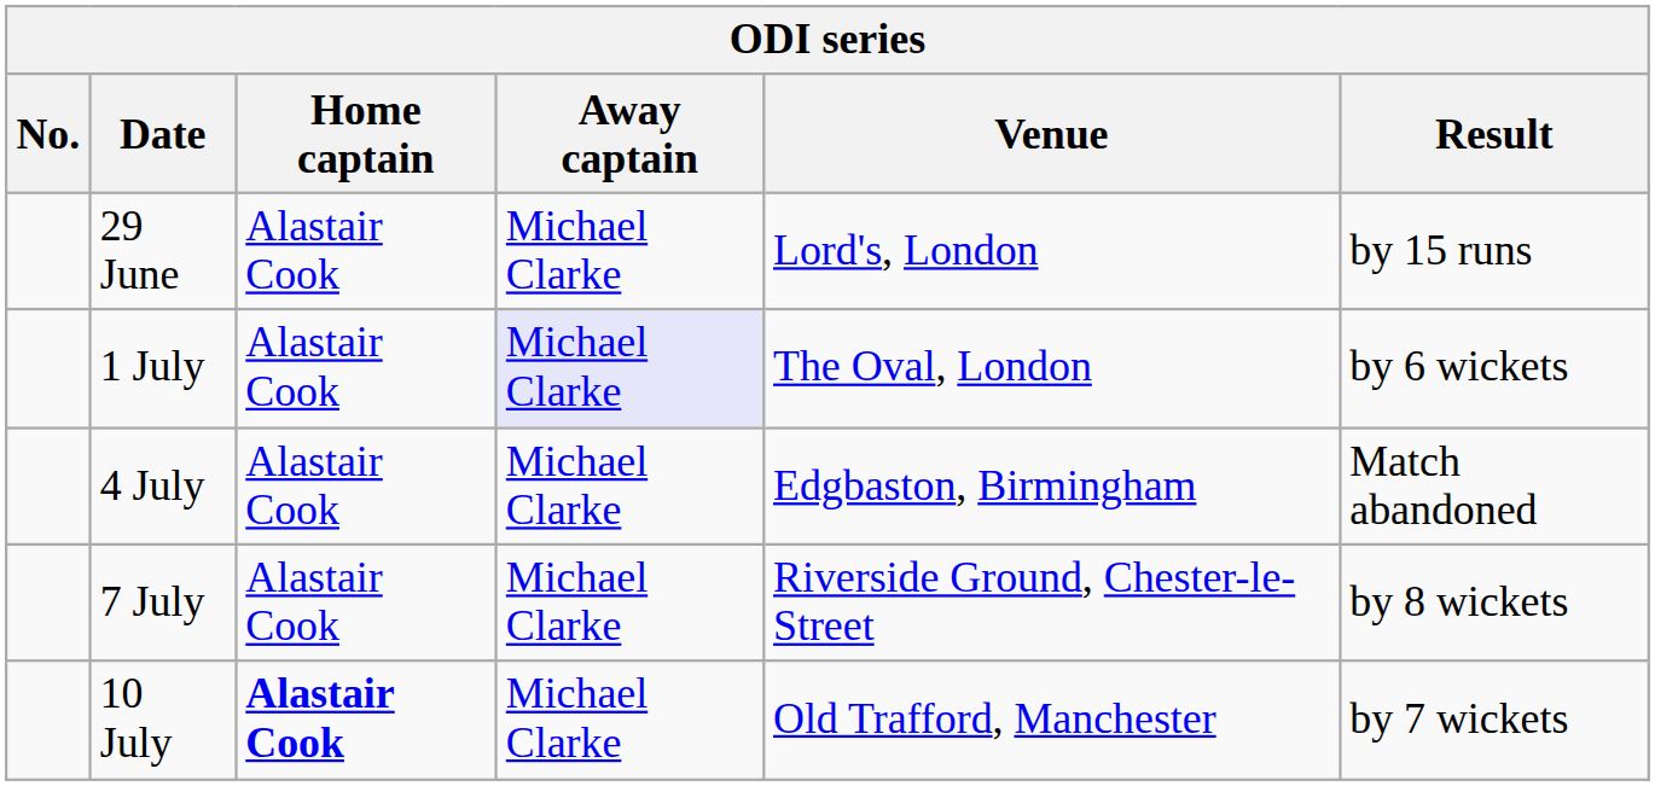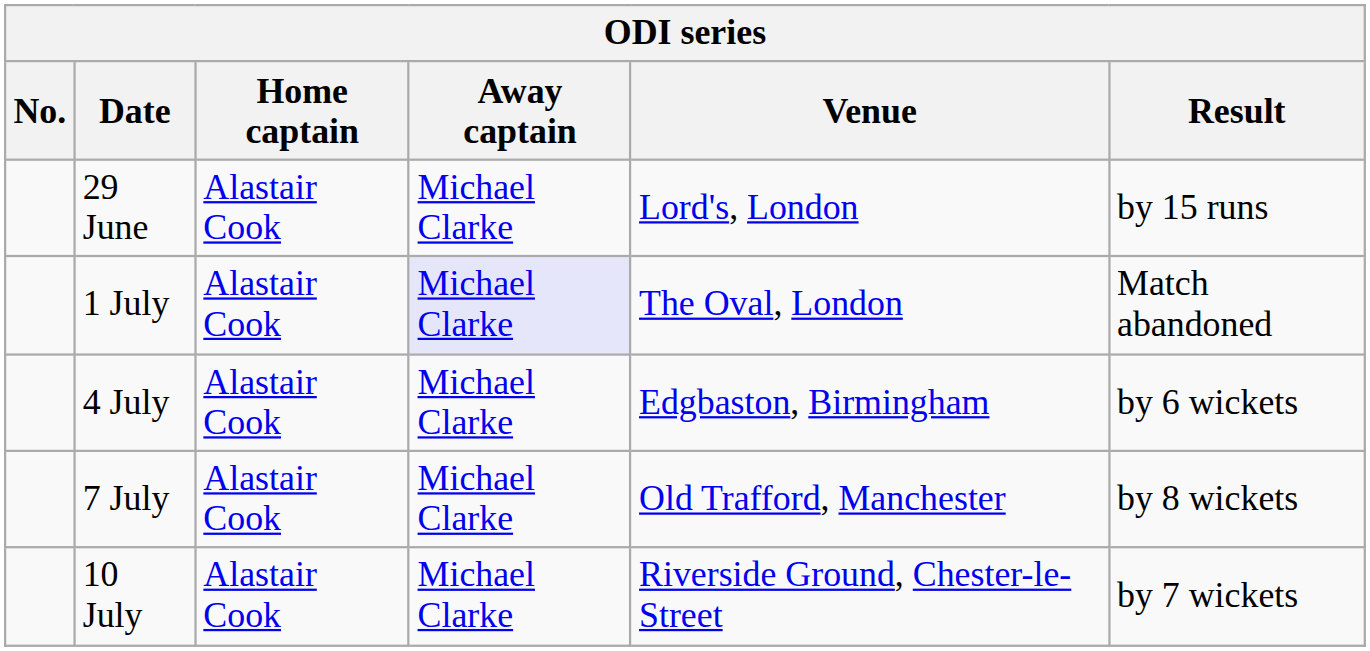1 July | Result: by 6 wickets -> Match abandoned
4 July | Result: Match abandoned -> by 6 wickets
7 July | Venue: Riverside Ground, Chester-le-Street -> Old Trafford, Manchester
10 July | Home captain: bold -> normal
10 July | Venue: Old Trafford, Manchester -> Riverside Ground, Chester-le-Street
